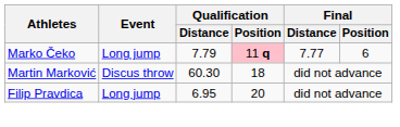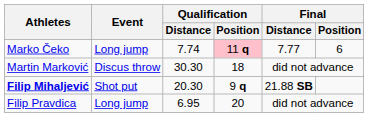Marko Čeko | Qualification / Distance: 7.79 -> 7.74
Martin Marković | Qualification / Distance: 60.30 -> 30.30
+ row: Filip Mihaljević | Shot put | 20.30 | 9 q | 21.88 SB
